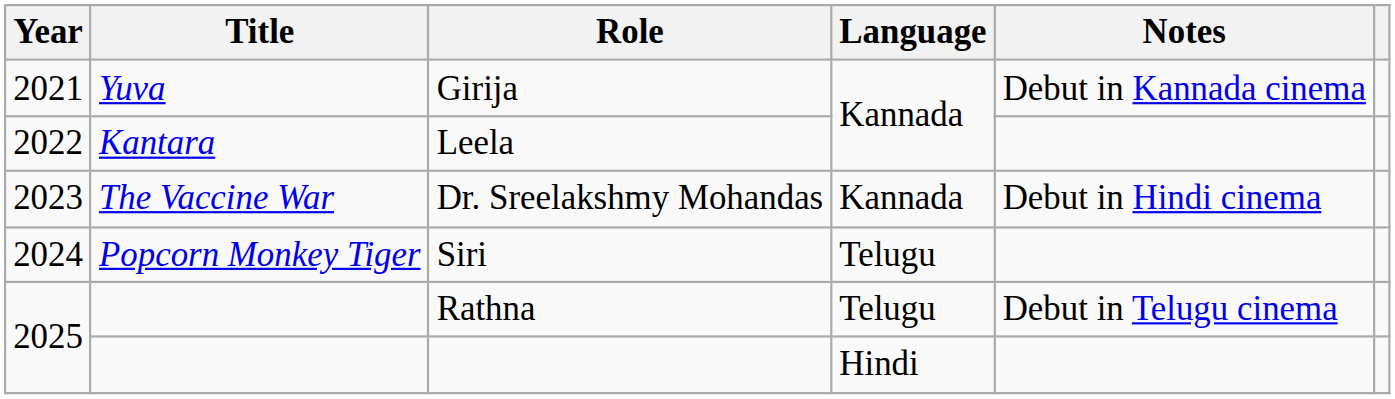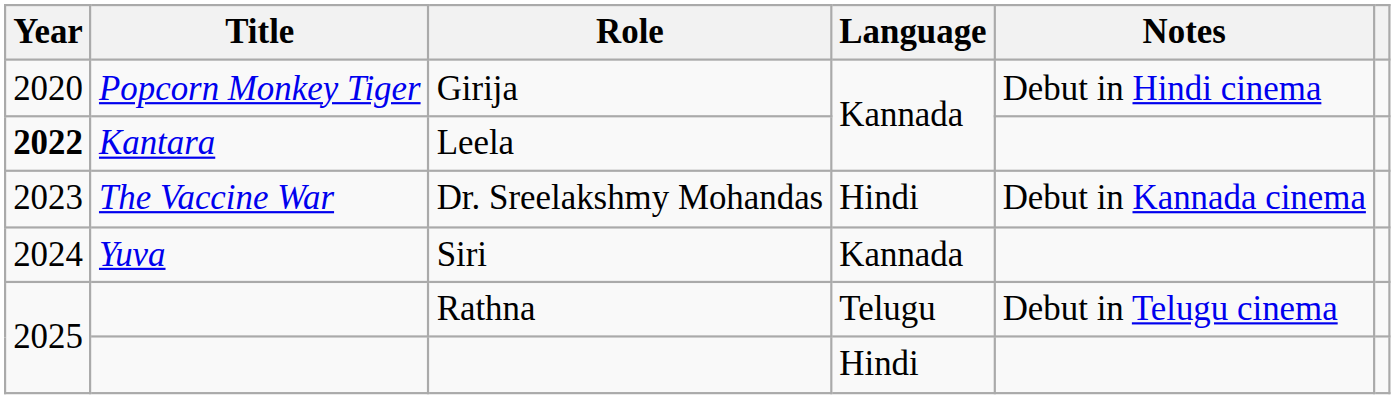Girija | Year: 2021 -> 2020
Girija | Title: Yuva -> Popcorn Monkey Tiger
Girija | Notes: Debut in Kannada cinema -> Debut in Hindi cinema
Leela | Year: normal -> bold
Dr. Sreelakshmy Mohandas | Language: Kannada -> Hindi
Dr. Sreelakshmy Mohandas | Notes: Debut in Hindi cinema -> Debut in Kannada cinema
Siri | Title: Popcorn Monkey Tiger -> Yuva
Siri | Language: Telugu -> Kannada
